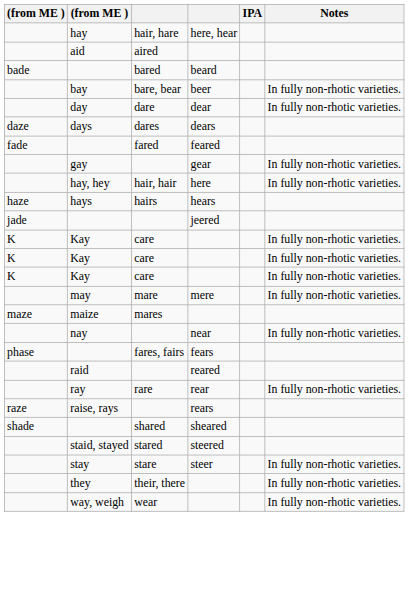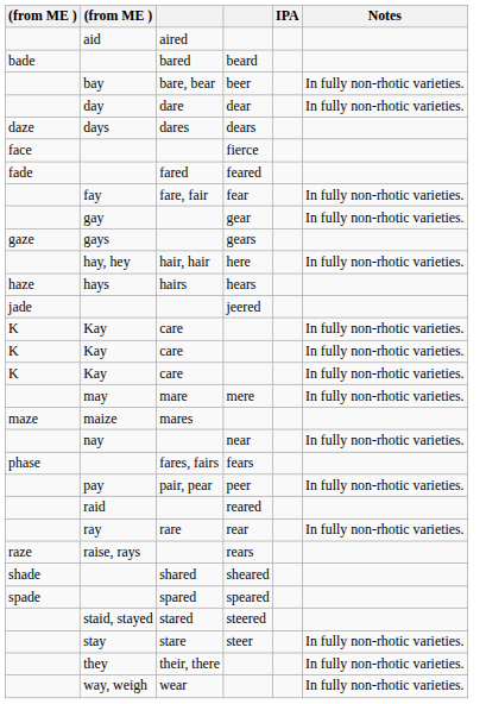- row: hay | hair, hare | here, hear
+ row: face | fierce
+ row: fay | fare, fair | fear | In fully non-rhotic varieties.
+ row: gaze | gays | gears
+ row: pay | pair, pear | peer | In fully non-rhotic varieties.
+ row: spade | spared | speared
